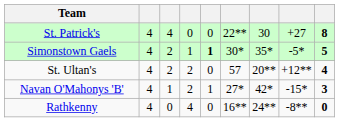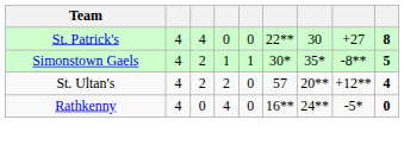Simonstown Gaels | column 5: bold -> normal
Simonstown Gaels | column 8: -5* -> -8**
- row: Navan O'Mahonys 'B' | 4 | 1 | 2 | 1 | 27* | 42* | -15* | 3
Rathkenny | column 8: -8** -> -5*
